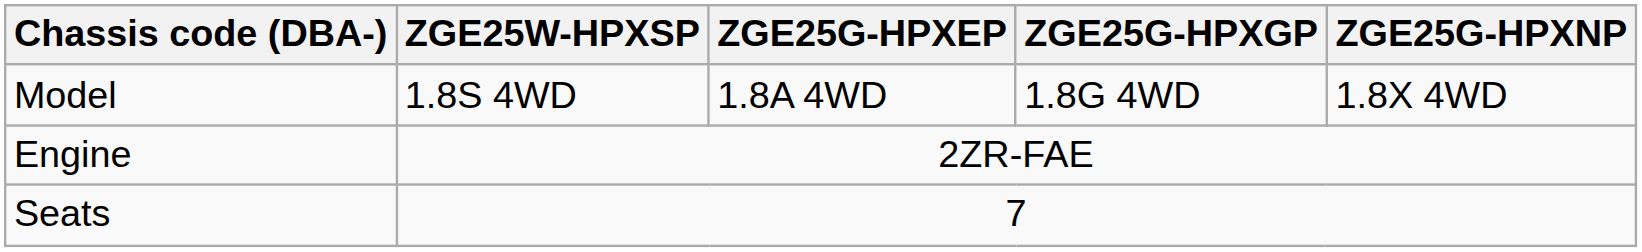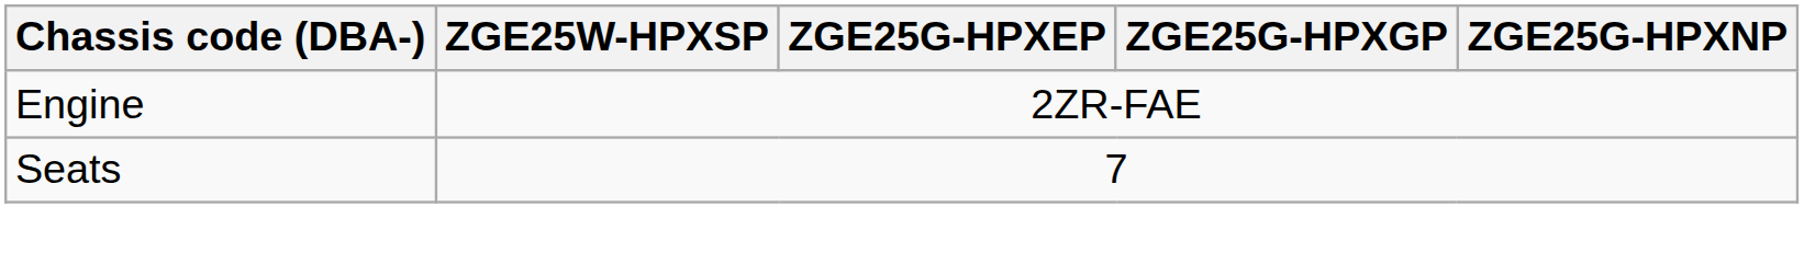- row: Model | 1.8S 4WD | 1.8A 4WD | 1.8G 4WD | 1.8X 4WD
